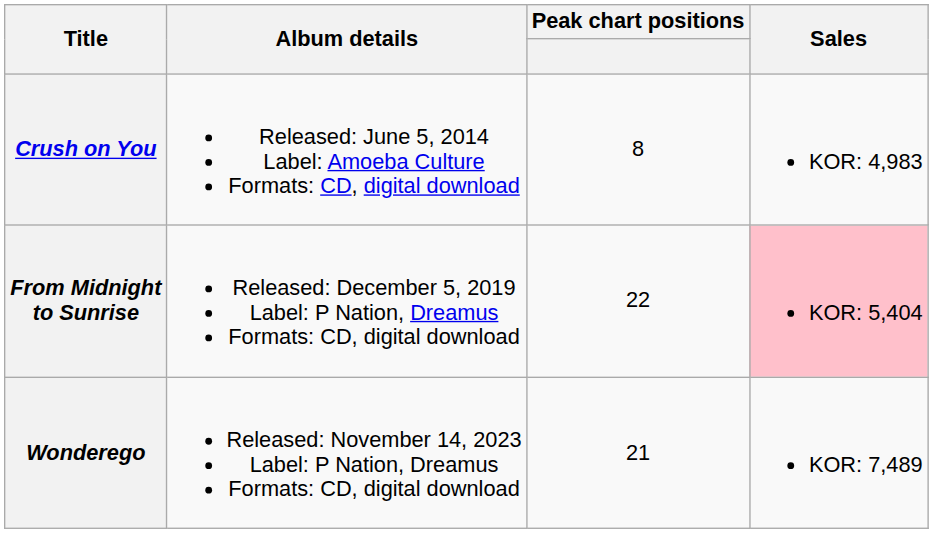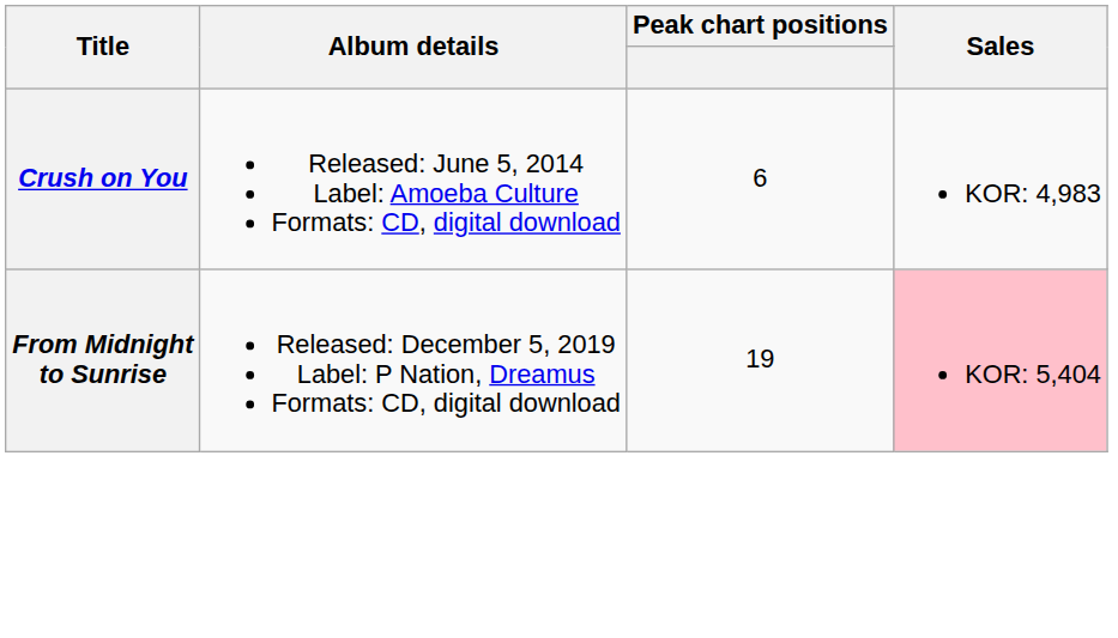Crush on You | Peak chart positions: 8 -> 6
From Midnight to Sunrise | Peak chart positions: 22 -> 19
- row: Wonderego | Released: November 14, 2023 Label: P Nation, Dreamus Formats: CD, digital download | 21 | KOR: 7,489
